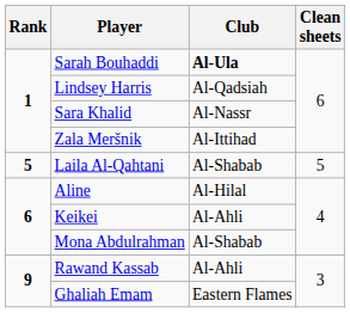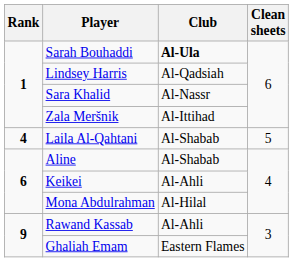Laila Al-Qahtani | Rank: 5 -> 4
Aline | Club: Al-Hilal -> Al-Shabab
Mona Abdulrahman | Club: Al-Shabab -> Al-Hilal
